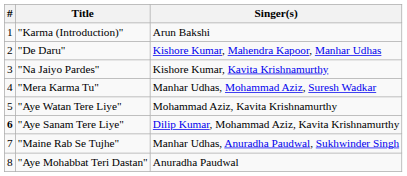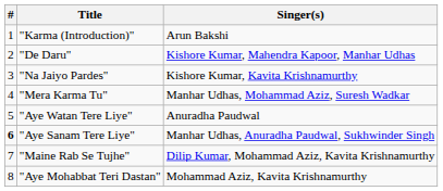"Aye Watan Tere Liye" | Singer(s): Mohammad Aziz, Kavita Krishnamurthy -> Anuradha Paudwal
"Aye Sanam Tere Liye" | Singer(s): Dilip Kumar, Mohammad Aziz, Kavita Krishnamurthy -> Manhar Udhas, Anuradha Paudwal, Sukhwinder Singh
"Maine Rab Se Tujhe" | Singer(s): Manhar Udhas, Anuradha Paudwal, Sukhwinder Singh -> Dilip Kumar, Mohammad Aziz, Kavita Krishnamurthy
"Aye Mohabbat Teri Dastan" | Singer(s): Anuradha Paudwal -> Mohammad Aziz, Kavita Krishnamurthy
